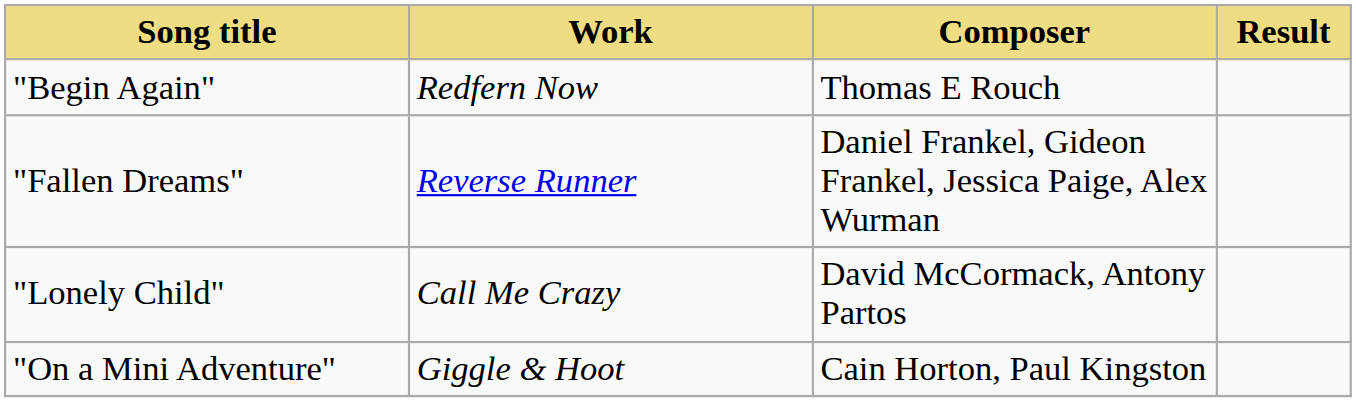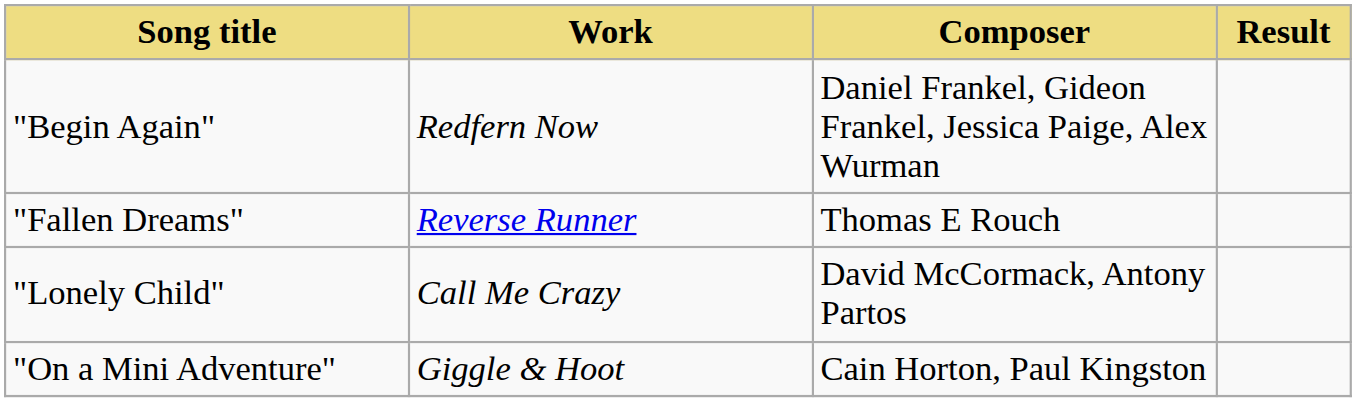"Begin Again" | Composer: Thomas E Rouch -> Daniel Frankel, Gideon Frankel, Jessica Paige, Alex Wurman
"Fallen Dreams" | Composer: Daniel Frankel, Gideon Frankel, Jessica Paige, Alex Wurman -> Thomas E Rouch
